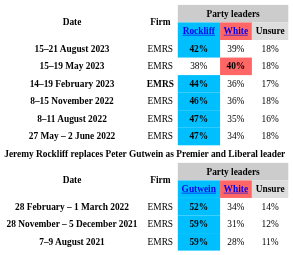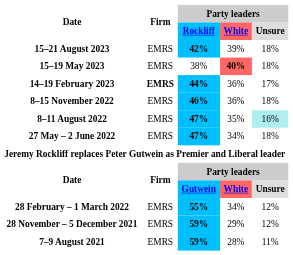8–11 August 2022 | Party leaders / Unsure: no background -> paleturquoise background
28 February – 1 March 2022 | Party leaders / Rockliff: 52% -> 55%
28 February – 1 March 2022 | Party leaders / Unsure: 14% -> 12%
28 November – 5 December 2021 | Party leaders / White: 31% -> 29%
